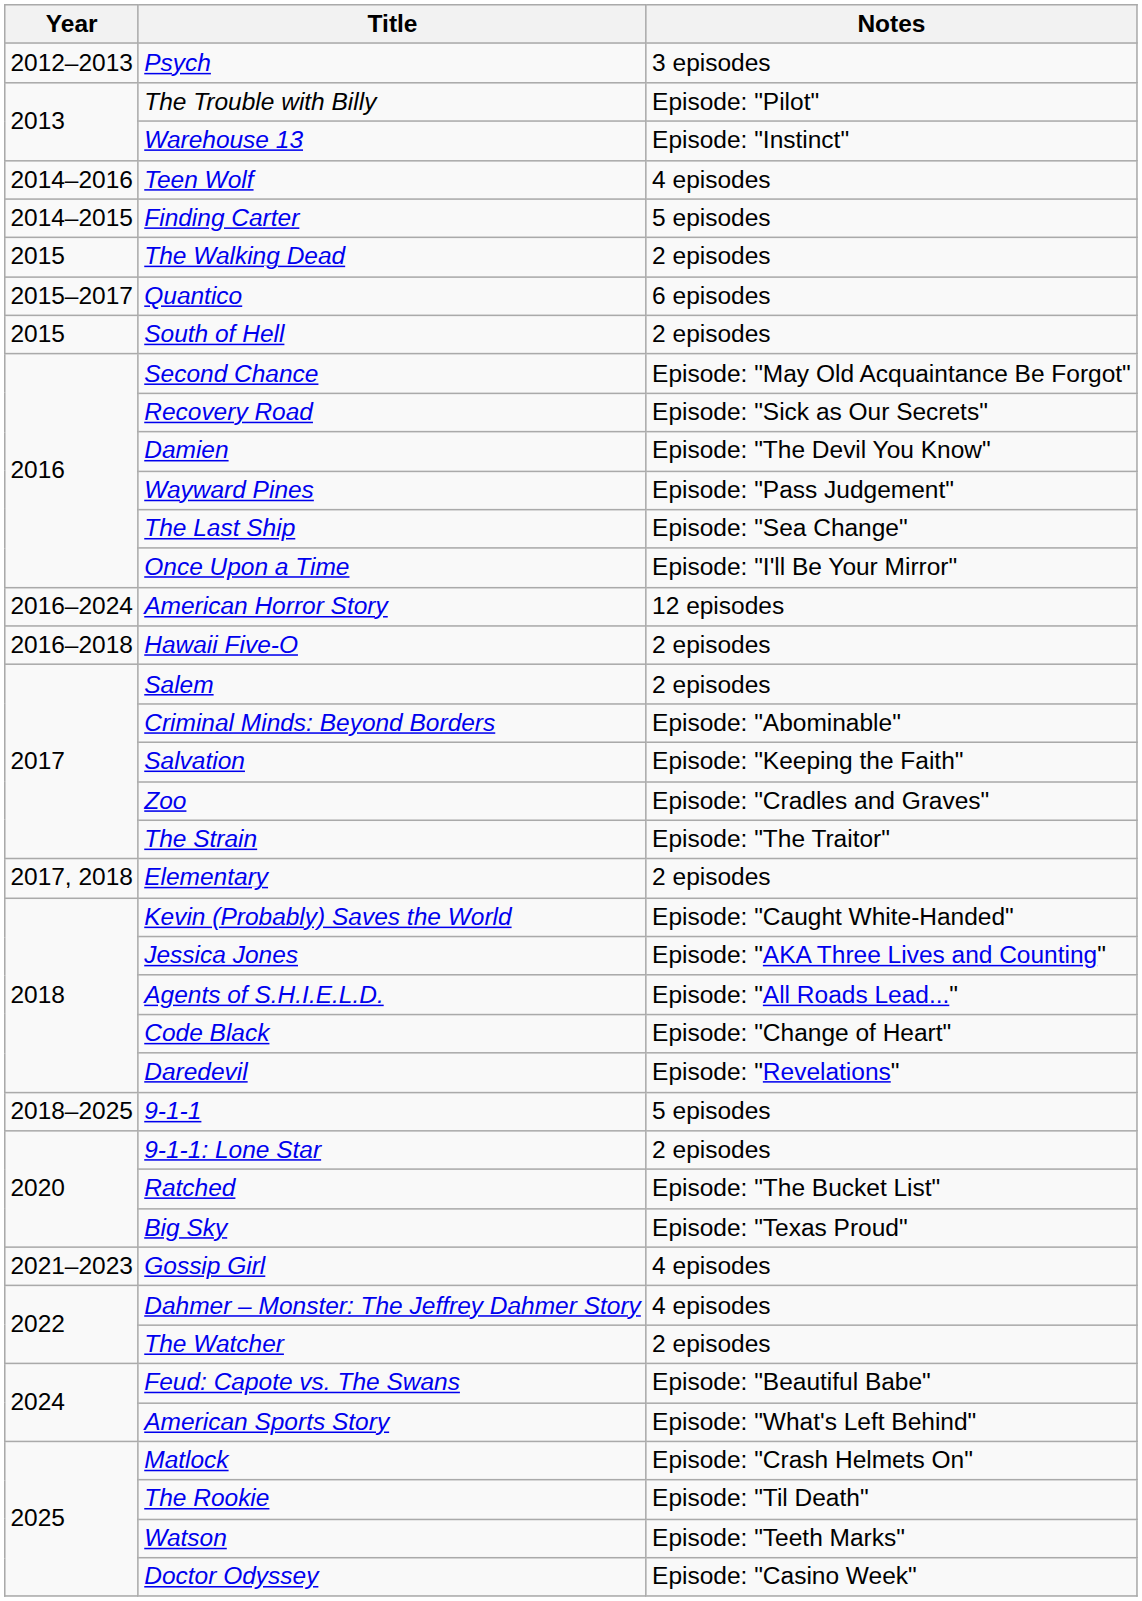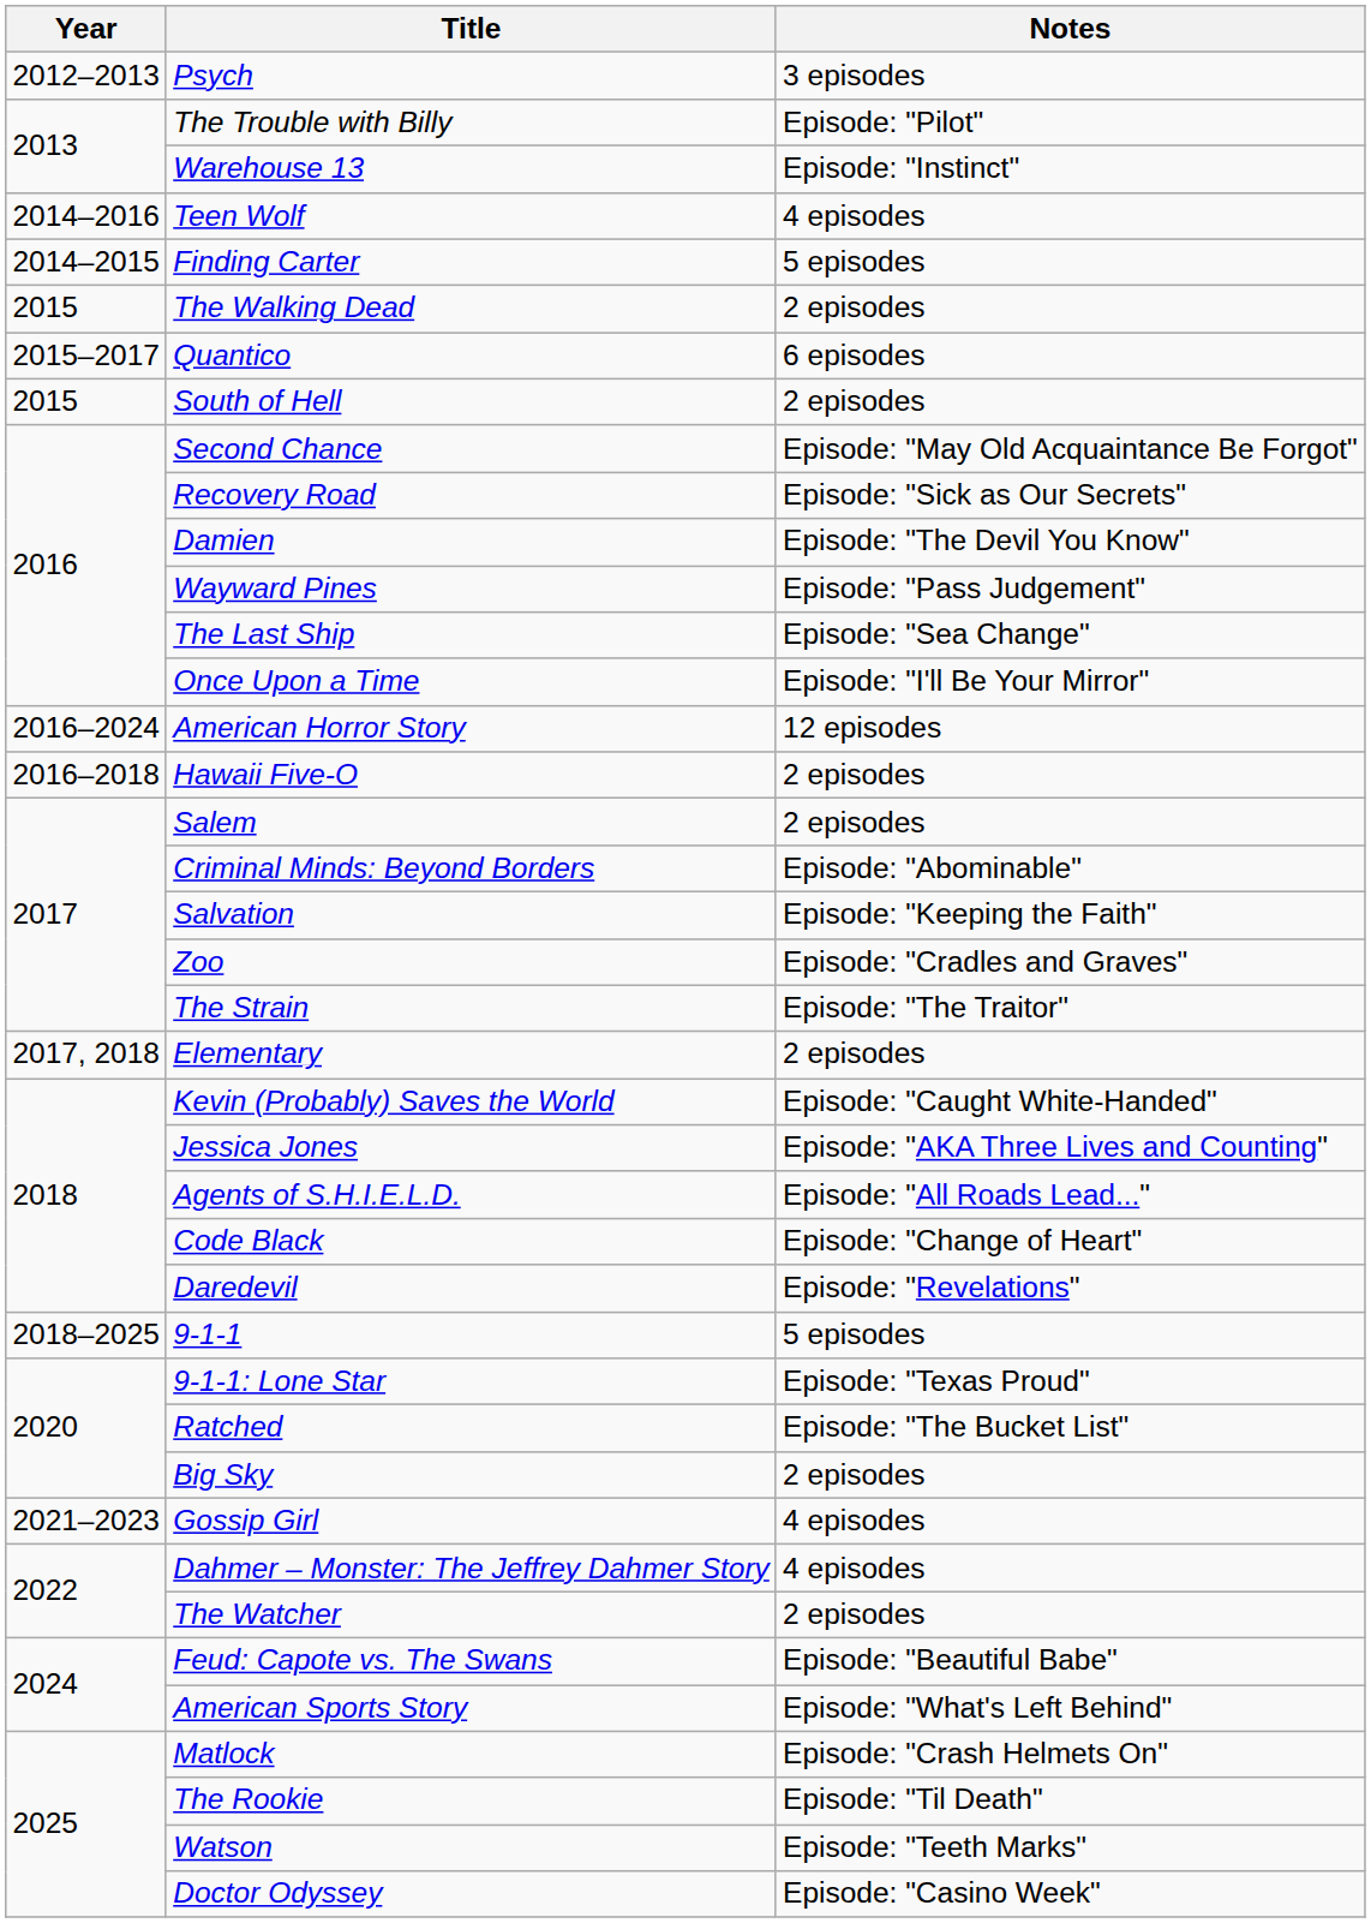9-1-1: Lone Star | Notes: 2 episodes -> Episode: "Texas Proud"
Big Sky | Notes: Episode: "Texas Proud" -> 2 episodes
